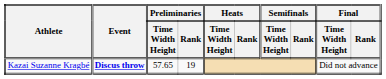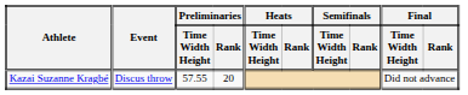Kazai Suzanne Kragbé | Event: bold -> normal
Kazai Suzanne Kragbé | Preliminaries / Time Width Height: 57.65 -> 57.55
Kazai Suzanne Kragbé | Preliminaries / Rank: 19 -> 20
